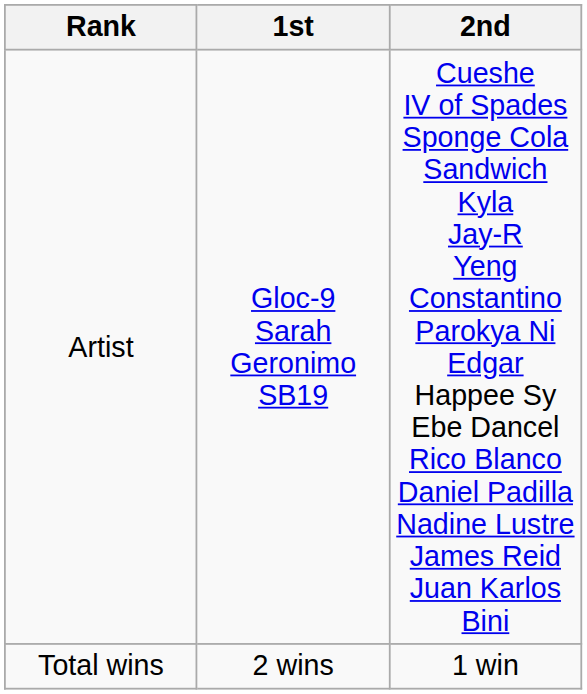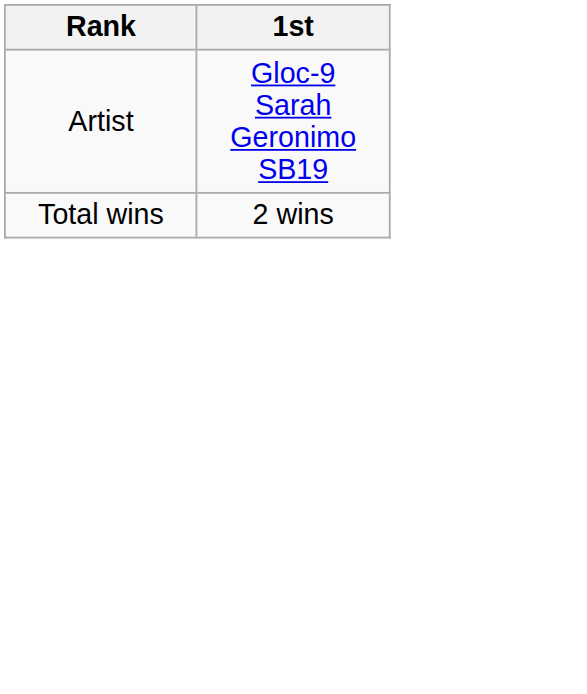- column: 2nd | Cueshe IV of Spades Sponge Cola Sandwich Kyla Jay-R Yeng Constantino Parokya Ni Edgar Happee Sy Ebe Dancel Rico Blanco Daniel Padilla Nadine Lustre James Reid Juan Karlos Bini | 1 win
